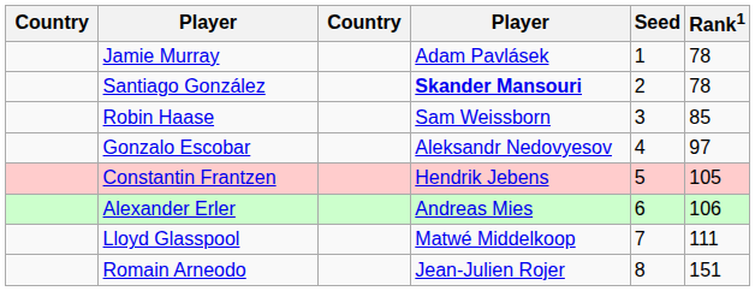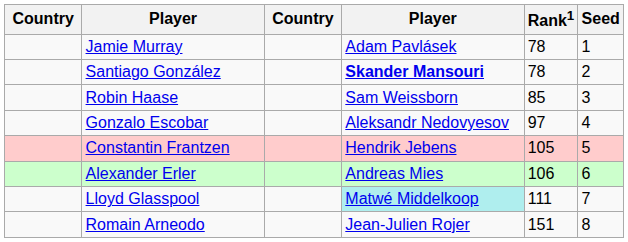columns swapped: Rank1 <-> Seed
Lloyd Glasspool | column 4: no background -> paleturquoise background
